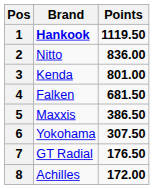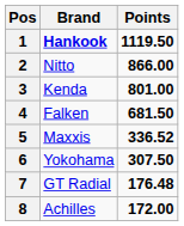2 | Points: 836.00 -> 866.00
5 | Points: 386.50 -> 336.52
7 | Points: 176.50 -> 176.48
